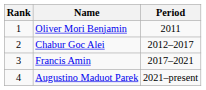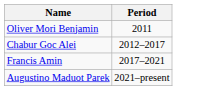- column: Rank | 1 | 2 | 3 | 4
